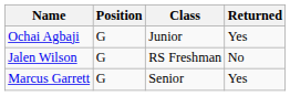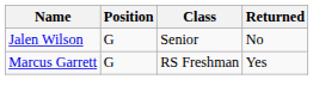- row: Ochai Agbaji | G | Junior | Yes
Jalen Wilson | Class: RS Freshman -> Senior
Marcus Garrett | Class: Senior -> RS Freshman
